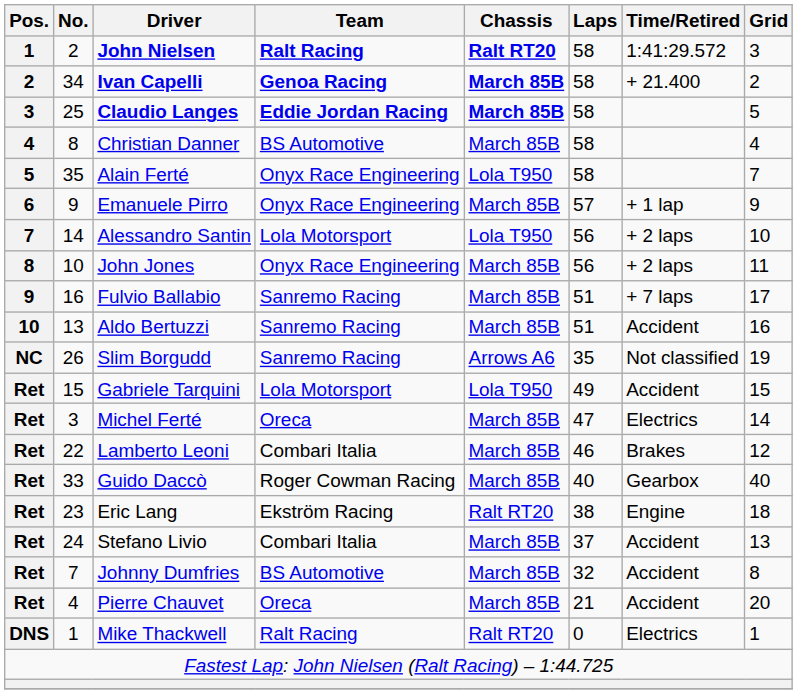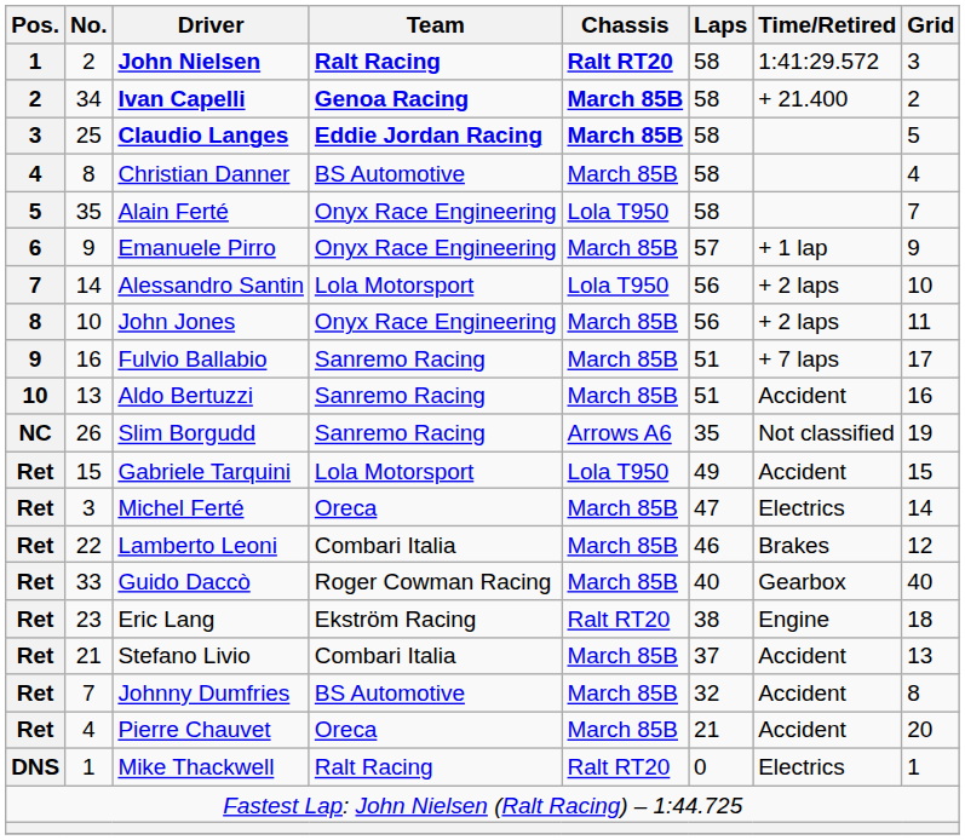Stefano Livio | No.: 24 -> 21
